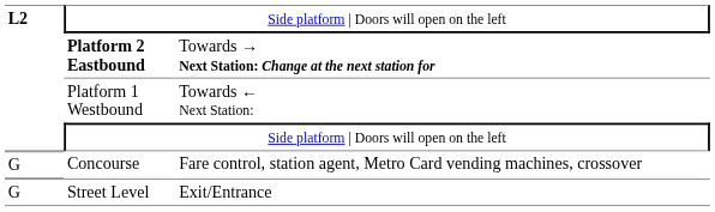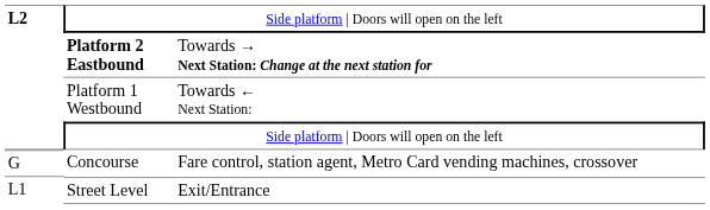Street Level | column 1: G -> L1
